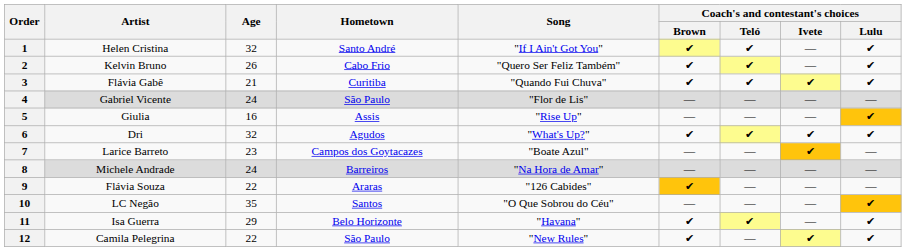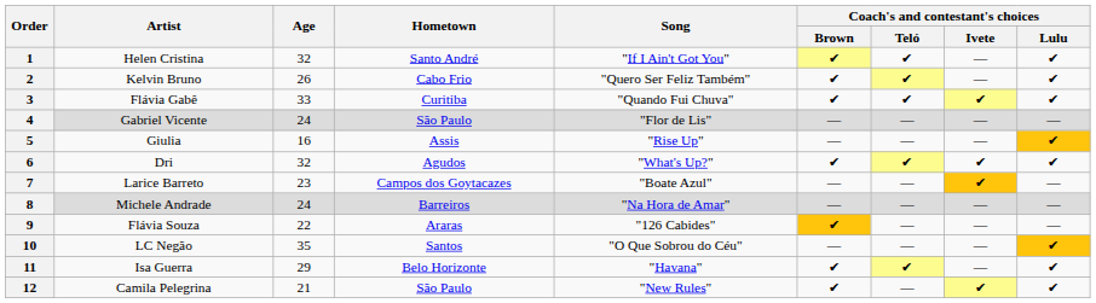3 | Age: 21 -> 33
12 | Age: 22 -> 21
